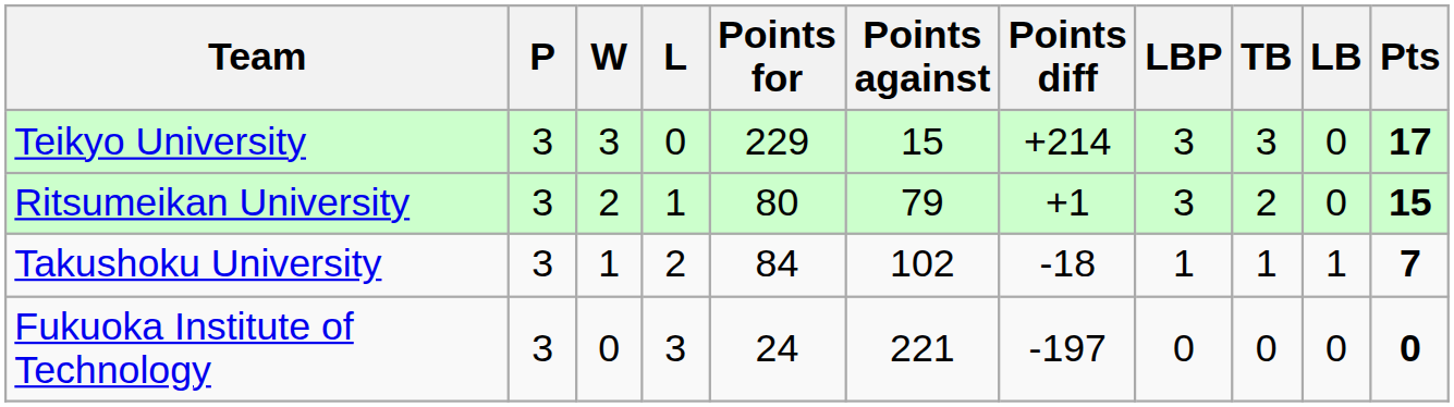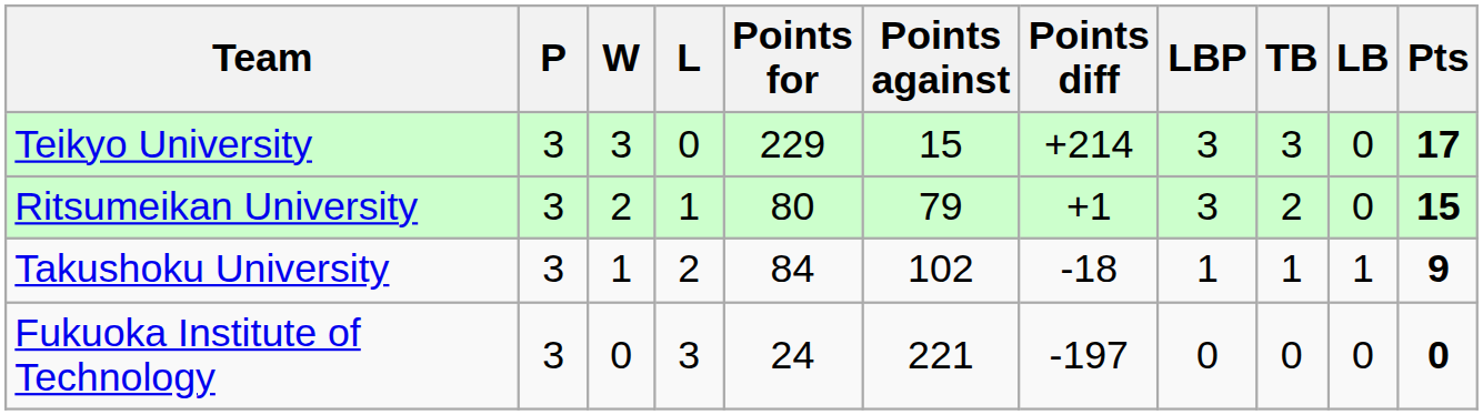Takushoku University | Pts: 7 -> 9
